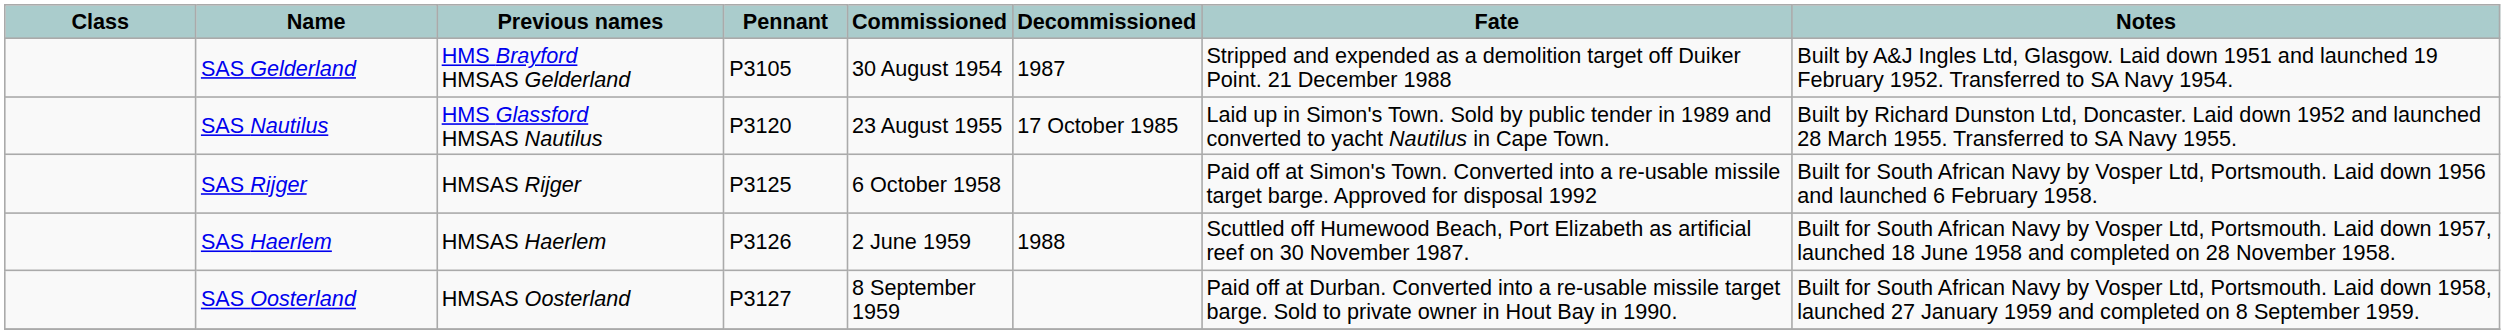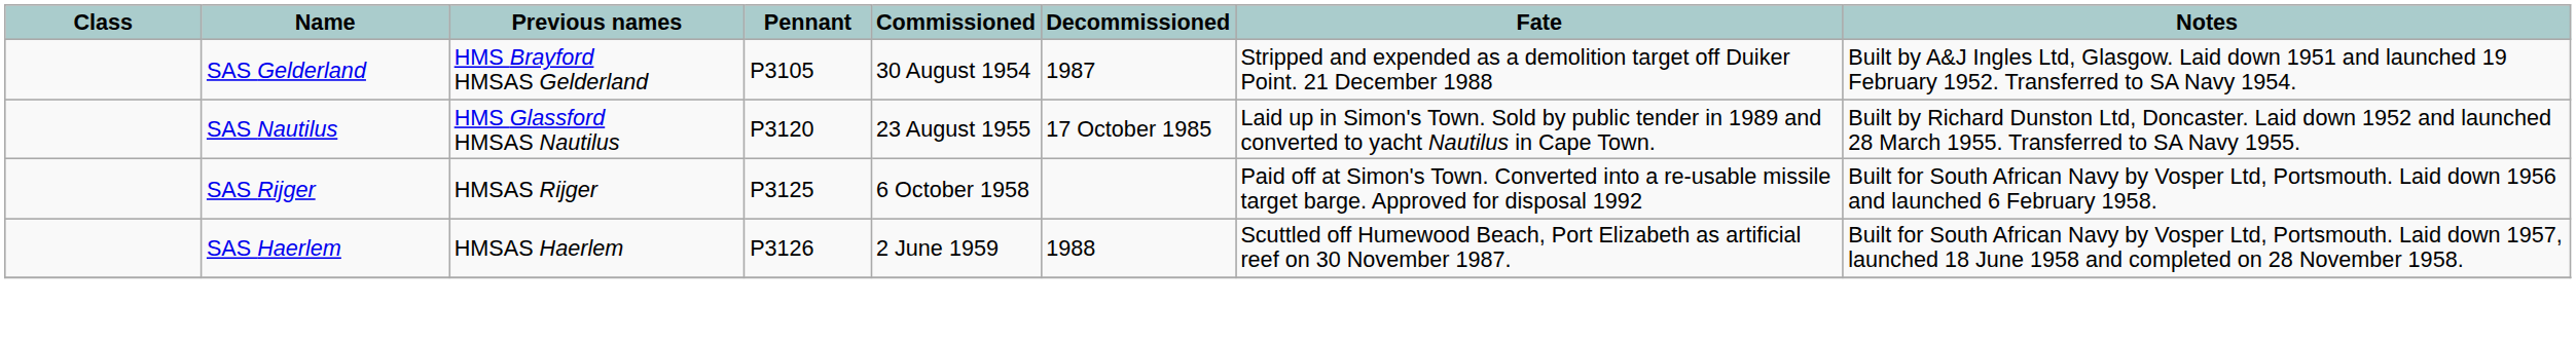- row: SAS Oosterland | HMSAS Oosterland | P3127 | 8 September 1959 | Paid off at Durban. Converted into a re-usable missile target barge. Sold to private owner in Hout Bay in 1990. | Built for South African Navy by Vosper Ltd, Portsmouth. Laid down 1958, launched 27 January 1959 and completed on 8 September 1959.
